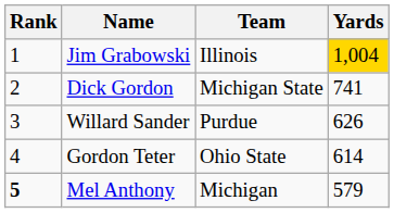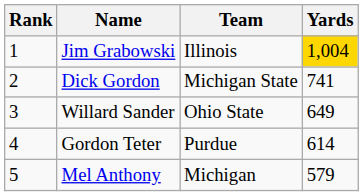Willard Sander | Team: Purdue -> Ohio State
Willard Sander | Yards: 626 -> 649
Gordon Teter | Team: Ohio State -> Purdue
Mel Anthony | Rank: bold -> normal
